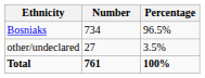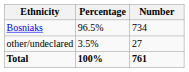columns swapped: Number <-> Percentage
